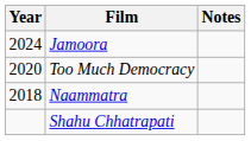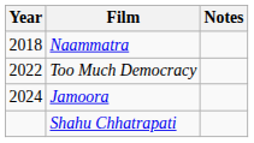rows swapped: Naammatra <-> Jamoora
Too Much Democracy | Year: 2020 -> 2022
